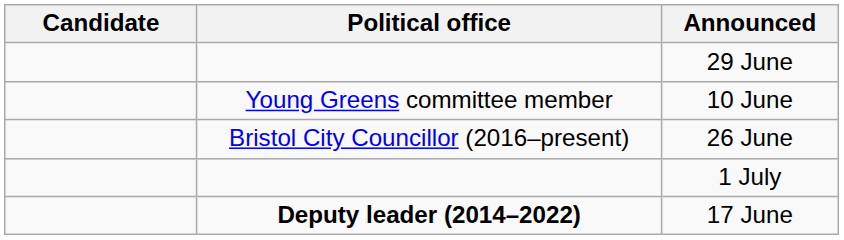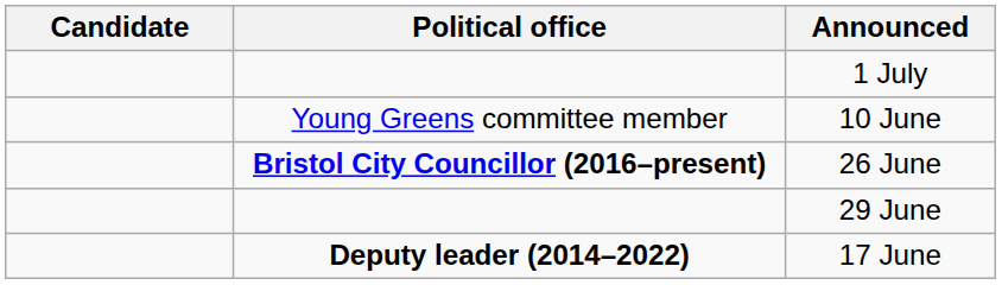rows swapped: 1 July <-> 29 June
26 June | Political office: normal -> bold
